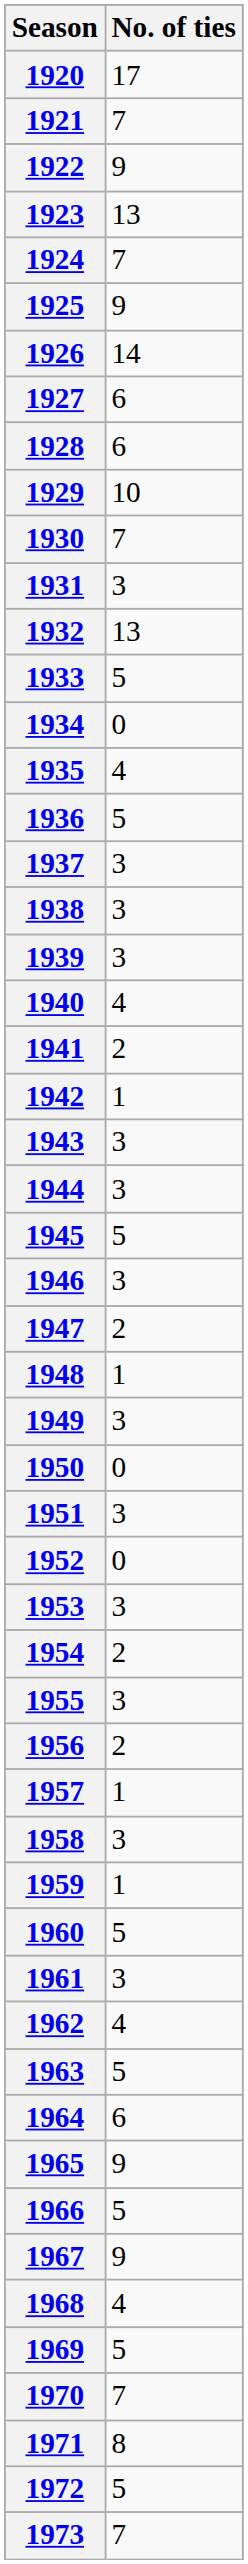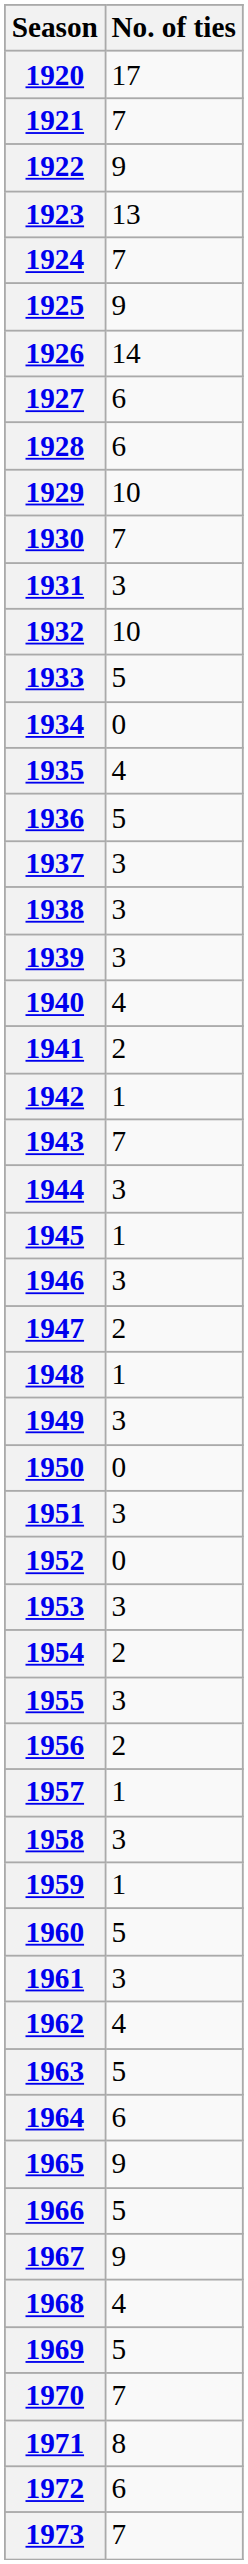1932 | No. of ties: 13 -> 10
1943 | No. of ties: 3 -> 7
1945 | No. of ties: 5 -> 1
1972 | No. of ties: 5 -> 6
